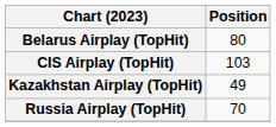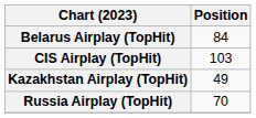Belarus Airplay (TopHit) | Position: 80 -> 84
